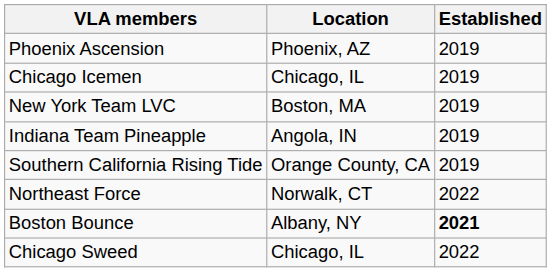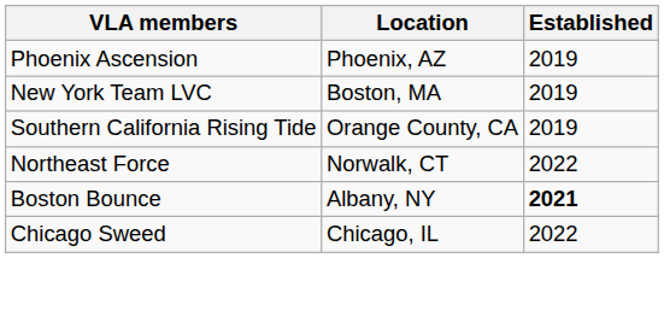- row: Chicago Icemen | Chicago, IL | 2019
- row: Indiana Team Pineapple | Angola, IN | 2019
